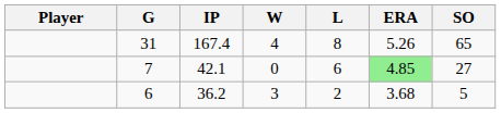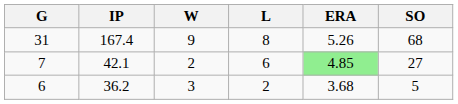- column: Player
31 | W: 4 -> 9
31 | SO: 65 -> 68
7 | W: 0 -> 2
